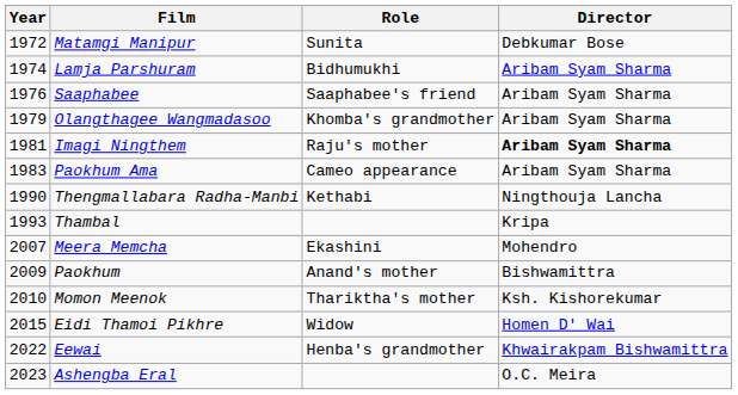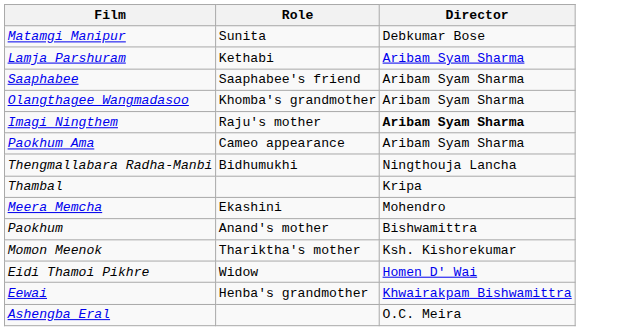- column: Year | 1972 | 1974 | 1976 | 1979 | 1981 | 1983 | 1990 | 1993 | 2007 | 2009 | 2010 | 2015 | 2022 | 2023
Lamja Parshuram | Role: Bidhumukhi -> Kethabi
Thengmallabara Radha-Manbi | Role: Kethabi -> Bidhumukhi
